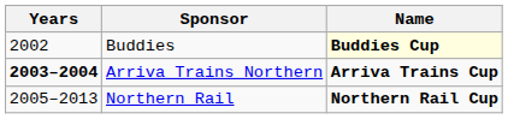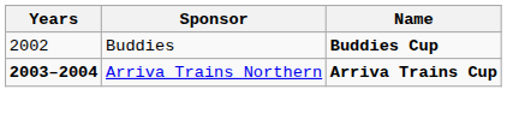Buddies | Name: lightyellow background -> no background
- row: 2005–2013 | Northern Rail | Northern Rail Cup
